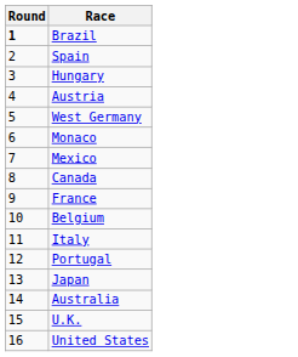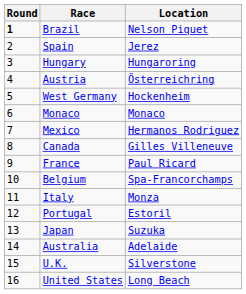+ column: Location | Nelson Piquet | Jerez | Hungaroring | Österreichring | Hockenheim | Monaco | Hermanos Rodriguez | Gilles Villeneuve | Paul Ricard | Spa-Francorchamps | Monza | Estoril | Suzuka | Adelaide | Silverstone | Long Beach
